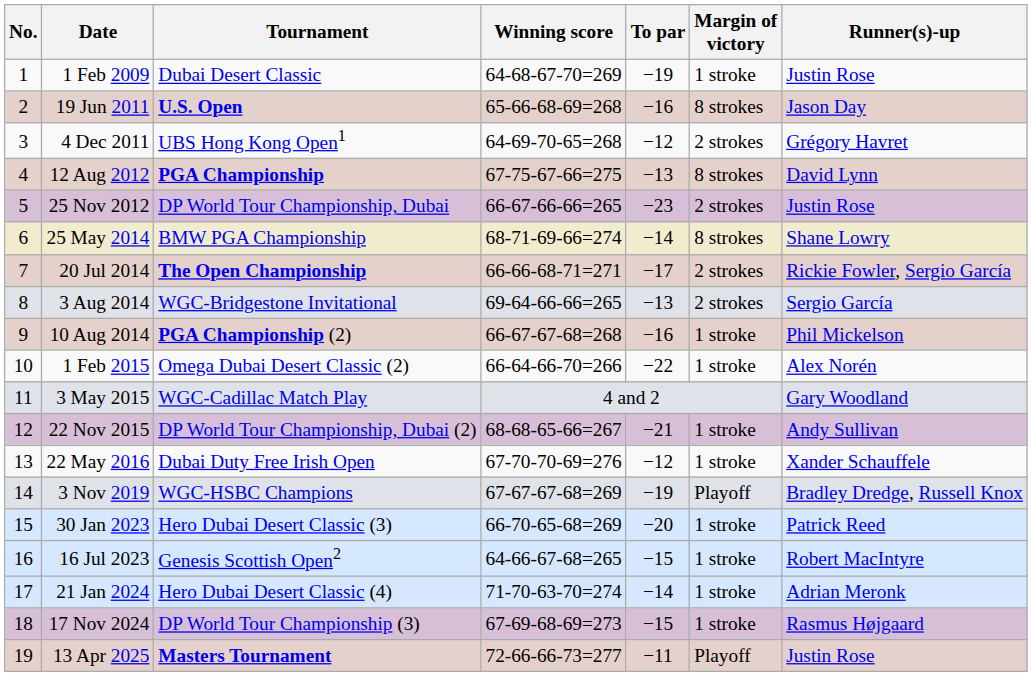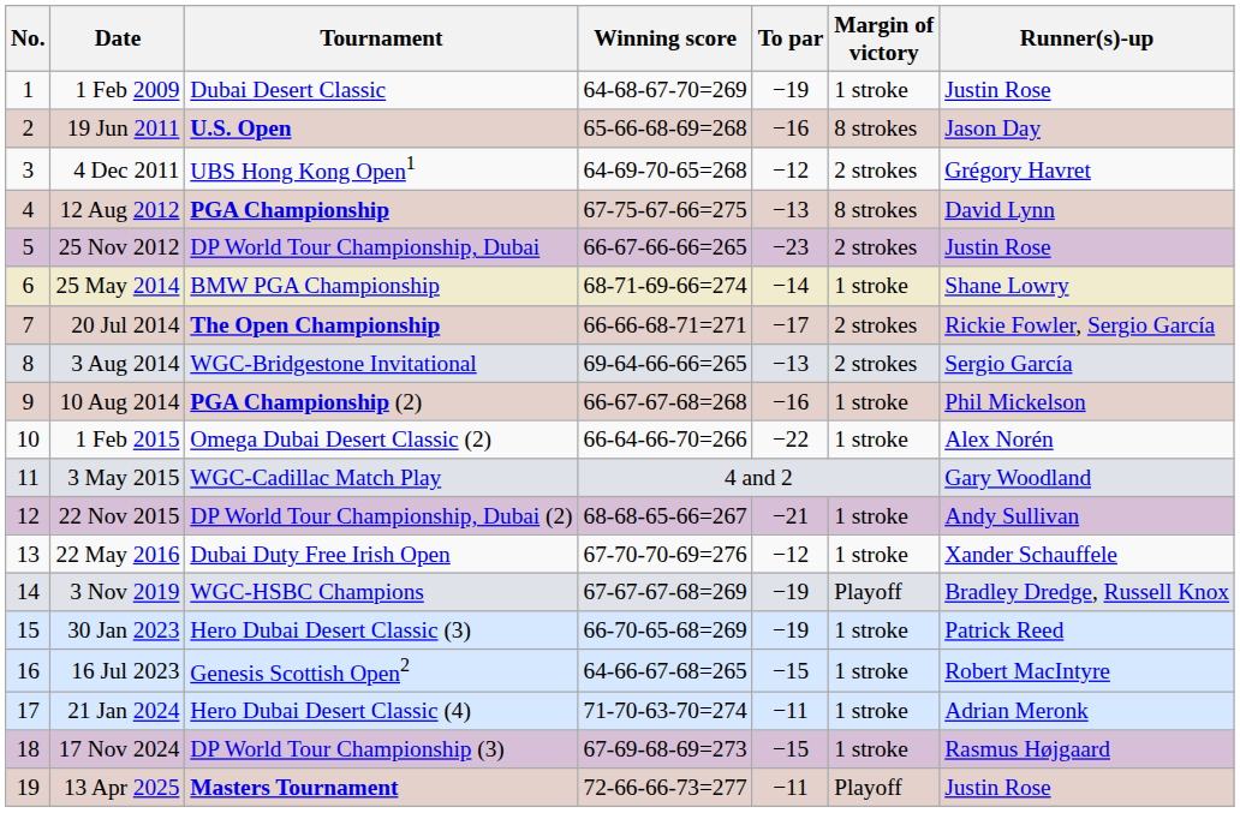25 May 2014 | Margin of victory: 8 strokes -> 1 stroke
30 Jan 2023 | To par: −20 -> −19
21 Jan 2024 | To par: −14 -> −11
